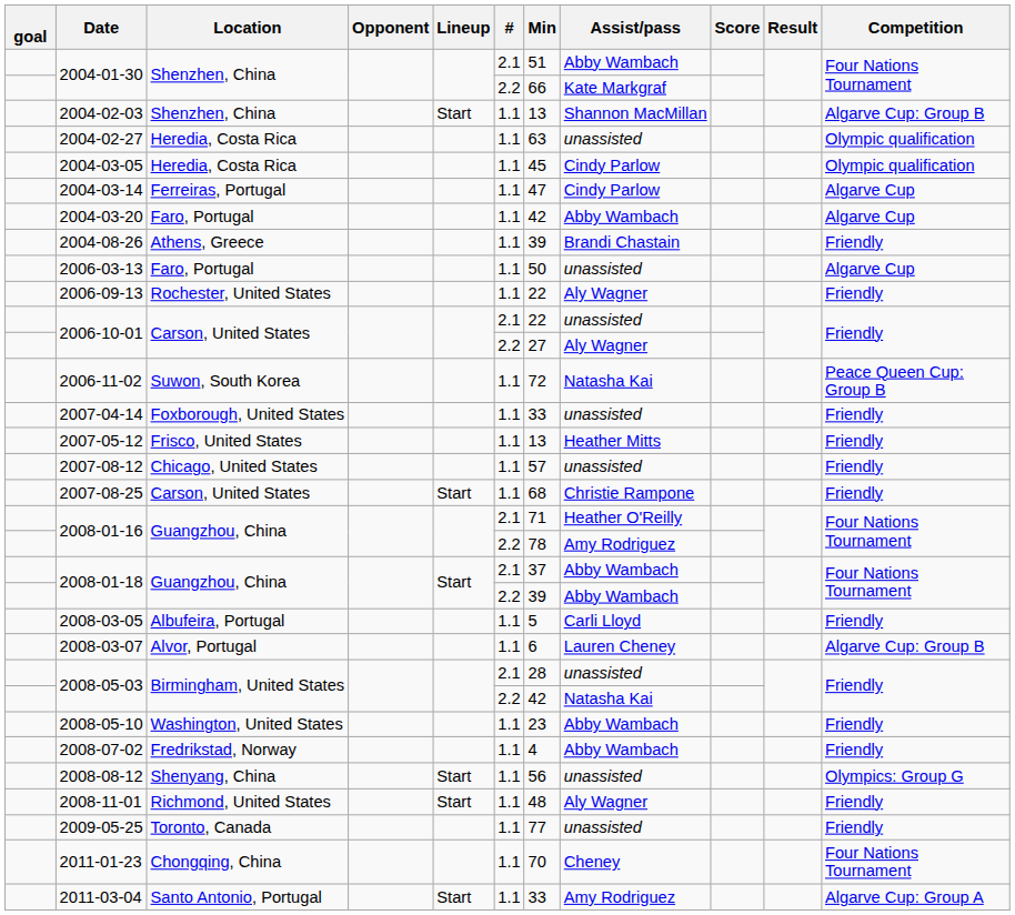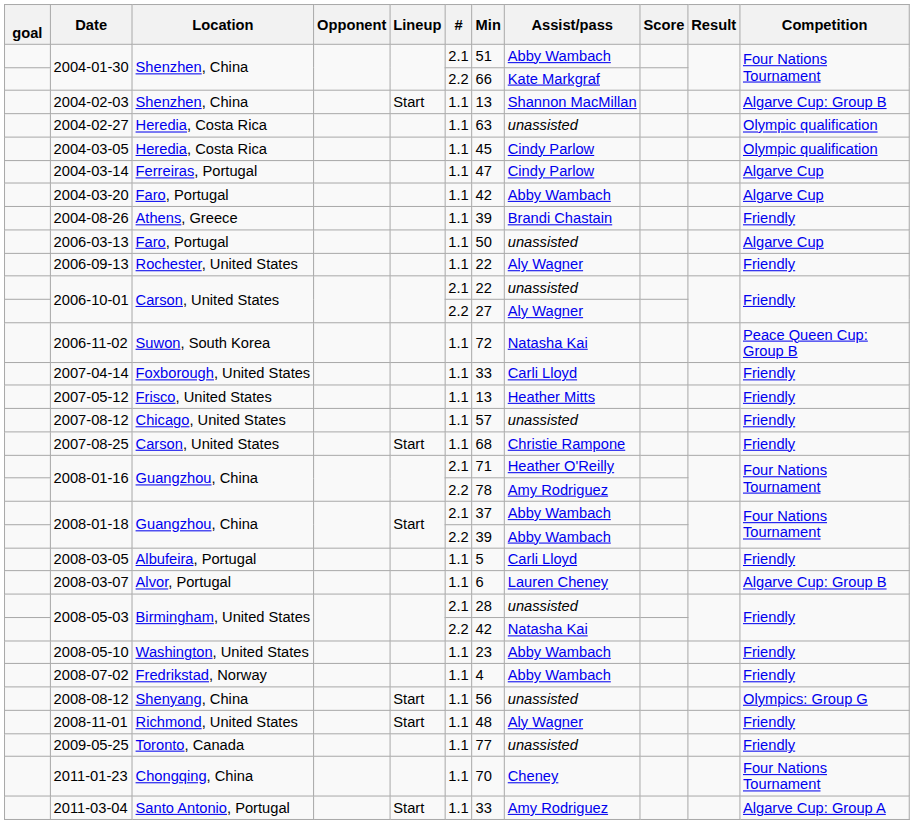2007-04-14 | Assist/pass: unassisted -> Carli Lloyd
